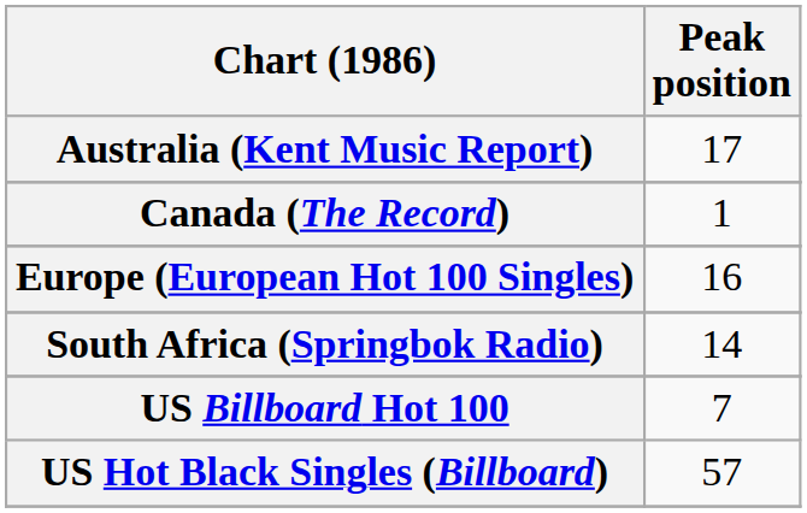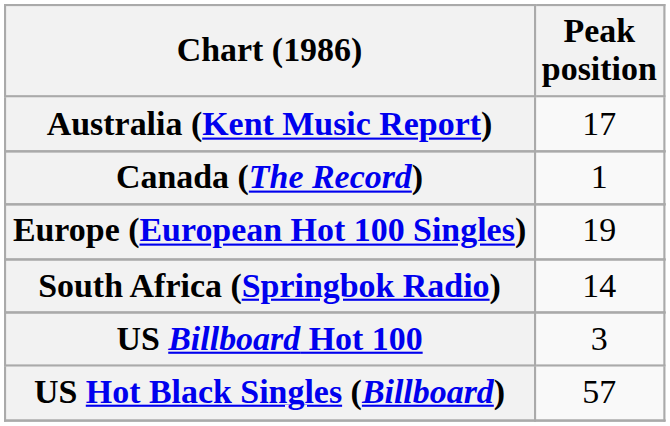Europe (European Hot 100 Singles) | Peak position: 16 -> 19
US Billboard Hot 100 | Peak position: 7 -> 3
